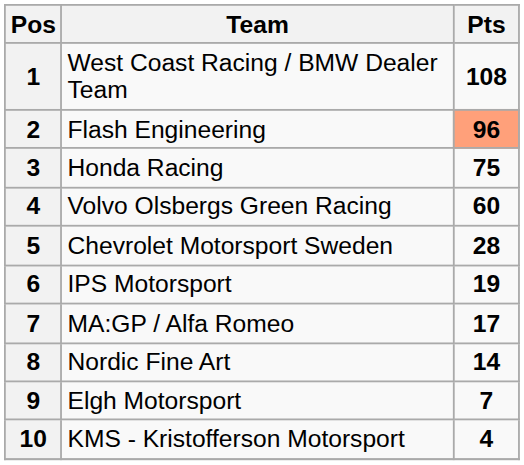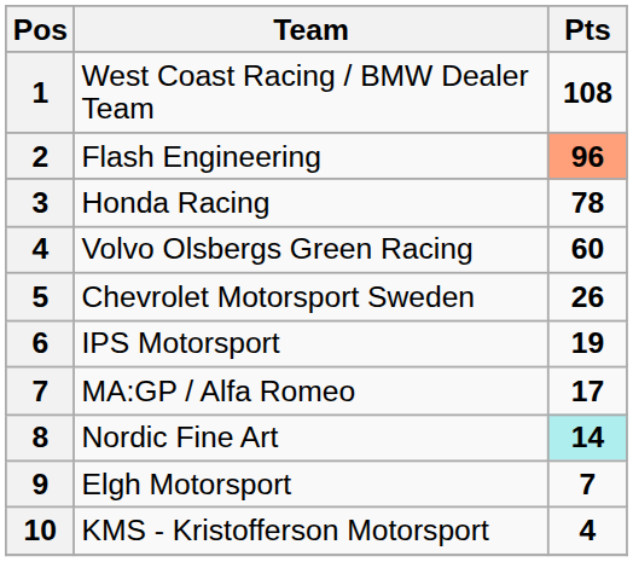Honda Racing | Pts: 75 -> 78
Chevrolet Motorsport Sweden | Pts: 28 -> 26
Nordic Fine Art | Pts: no background -> paleturquoise background
